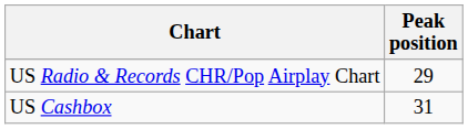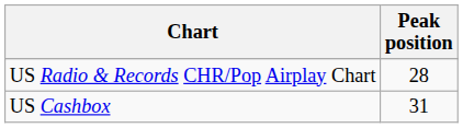US Radio & Records CHR/Pop Airplay Chart | Peak position: 29 -> 28
